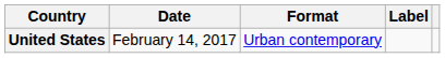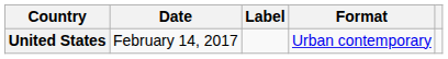columns swapped: Format <-> Label
